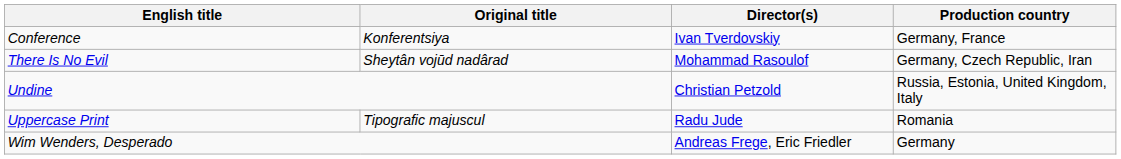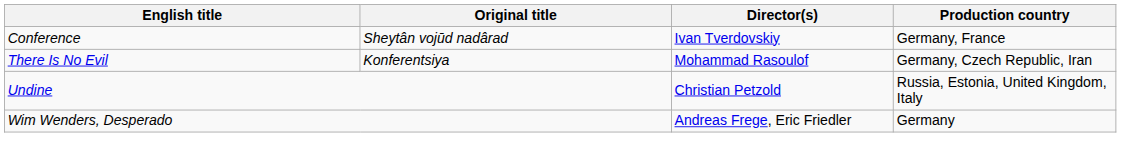Conference | Original title: Konferentsiya -> Sheytân vojūd nadârad
There Is No Evil | Original title: Sheytân vojūd nadârad -> Konferentsiya
- row: Uppercase Print | Tipografic majuscul | Radu Jude | Romania
